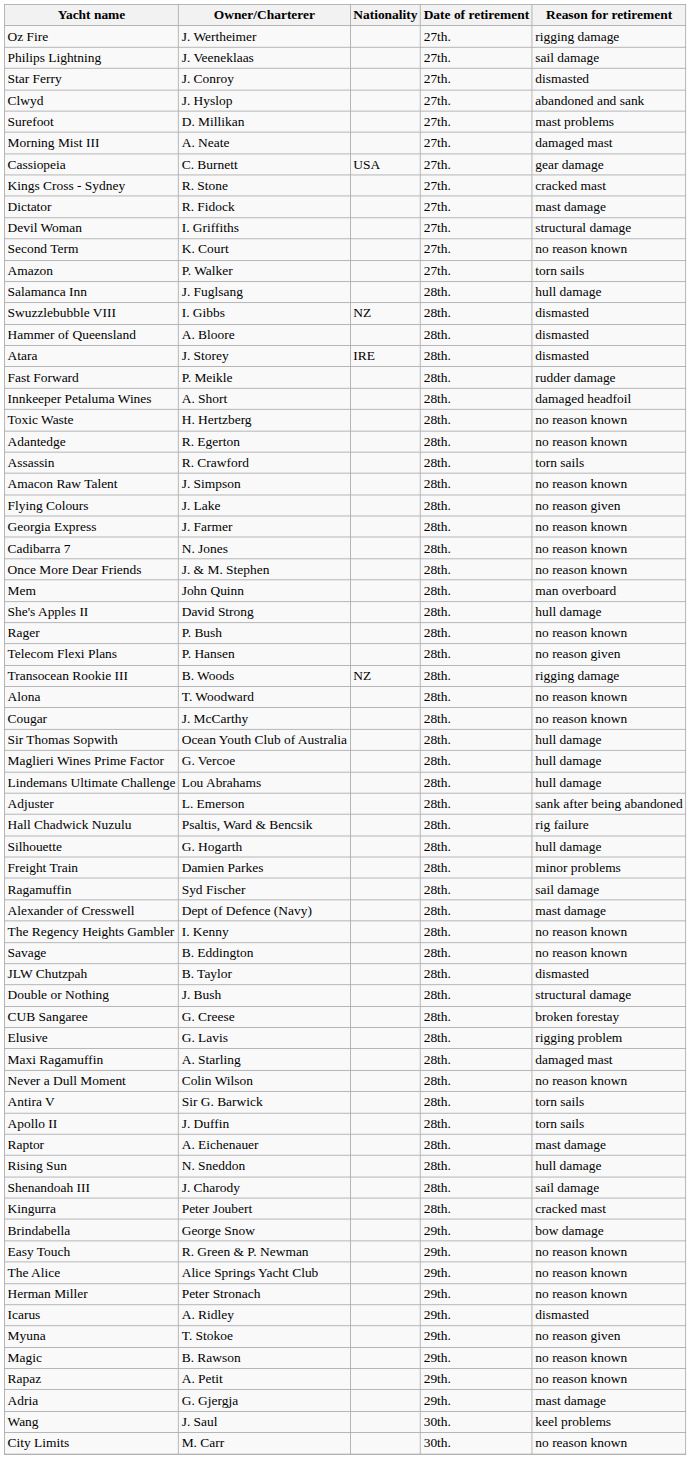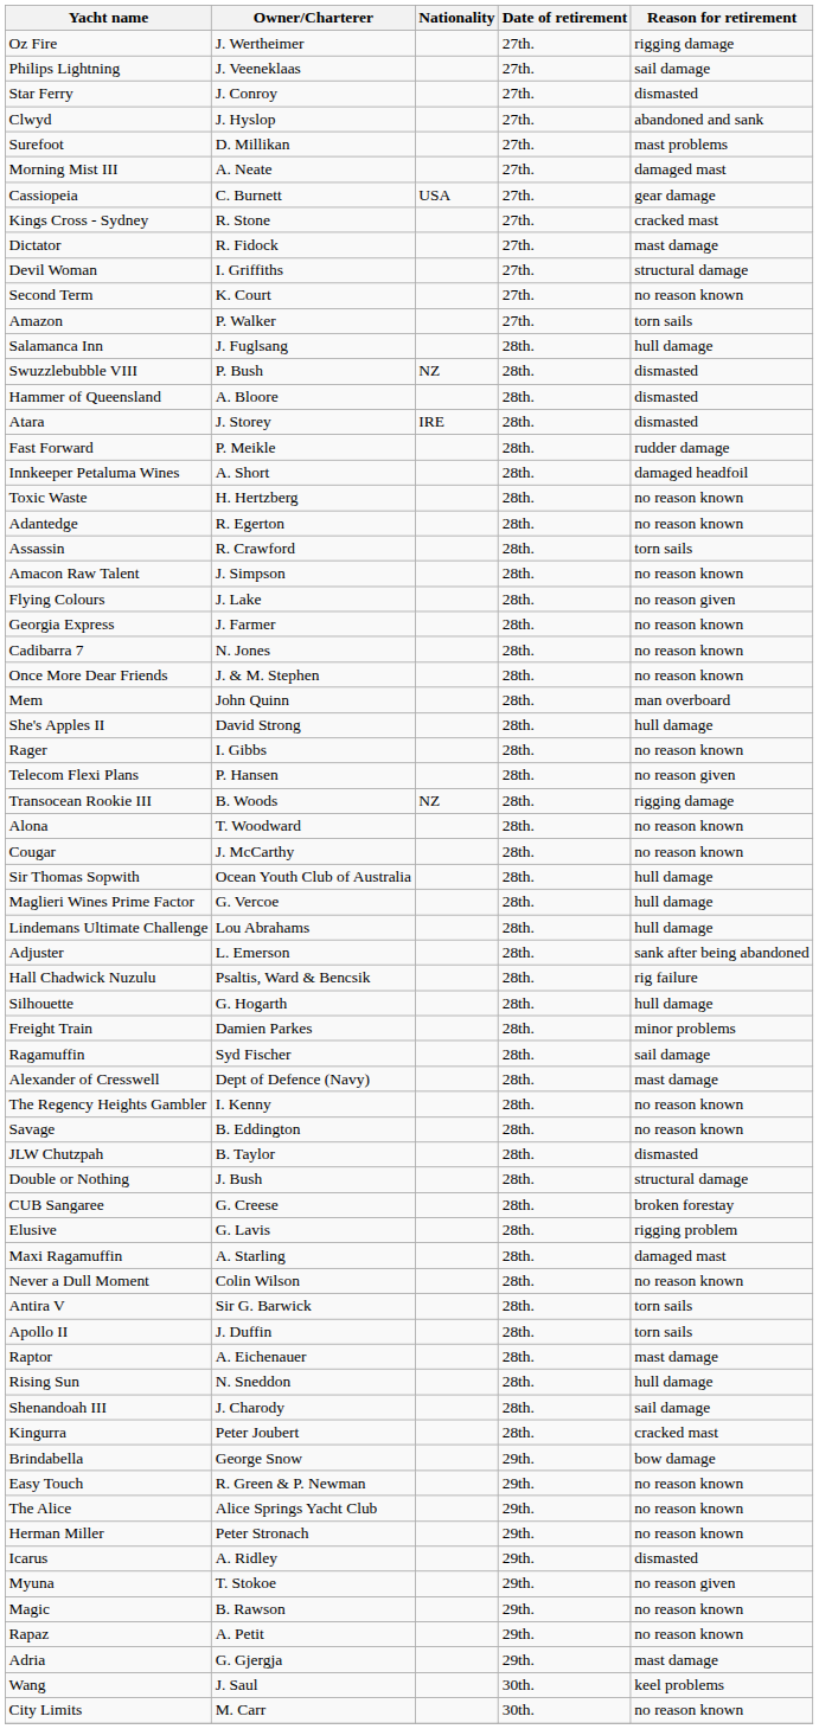Swuzzlebubble VIII | Owner/Charterer: I. Gibbs -> P. Bush
Rager | Owner/Charterer: P. Bush -> I. Gibbs
